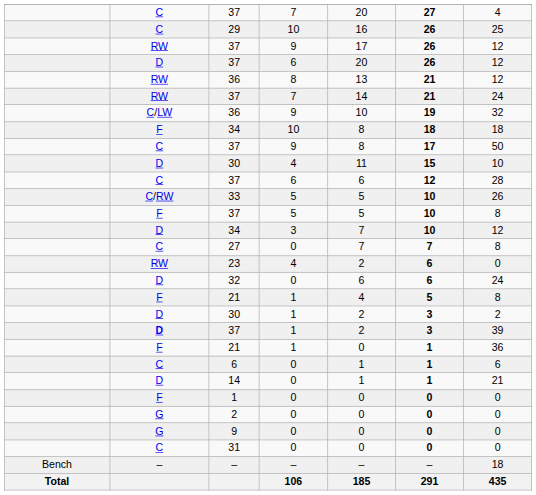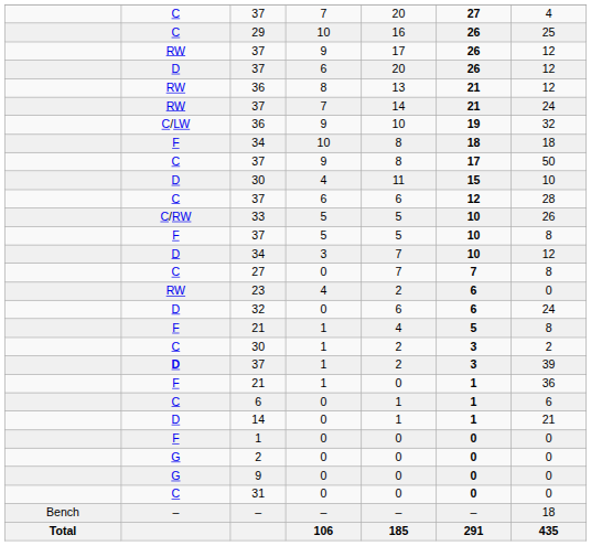30 / 1 | column 2: D -> C
